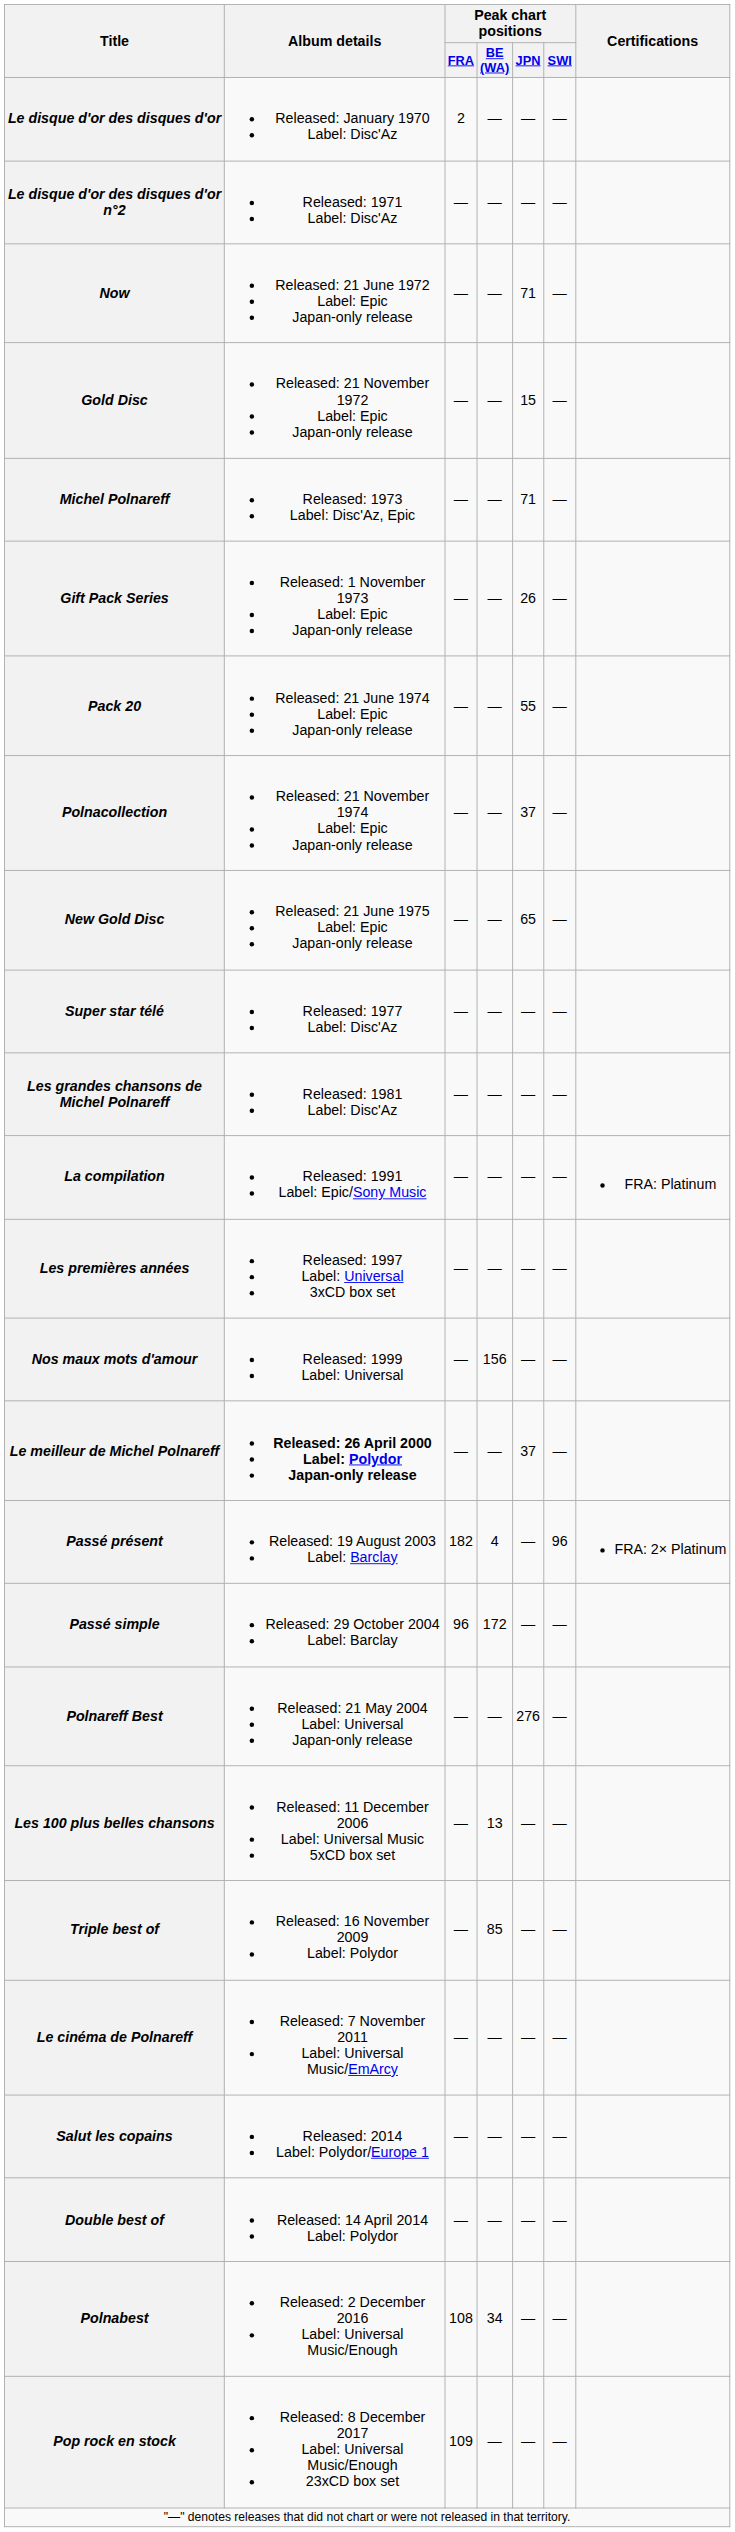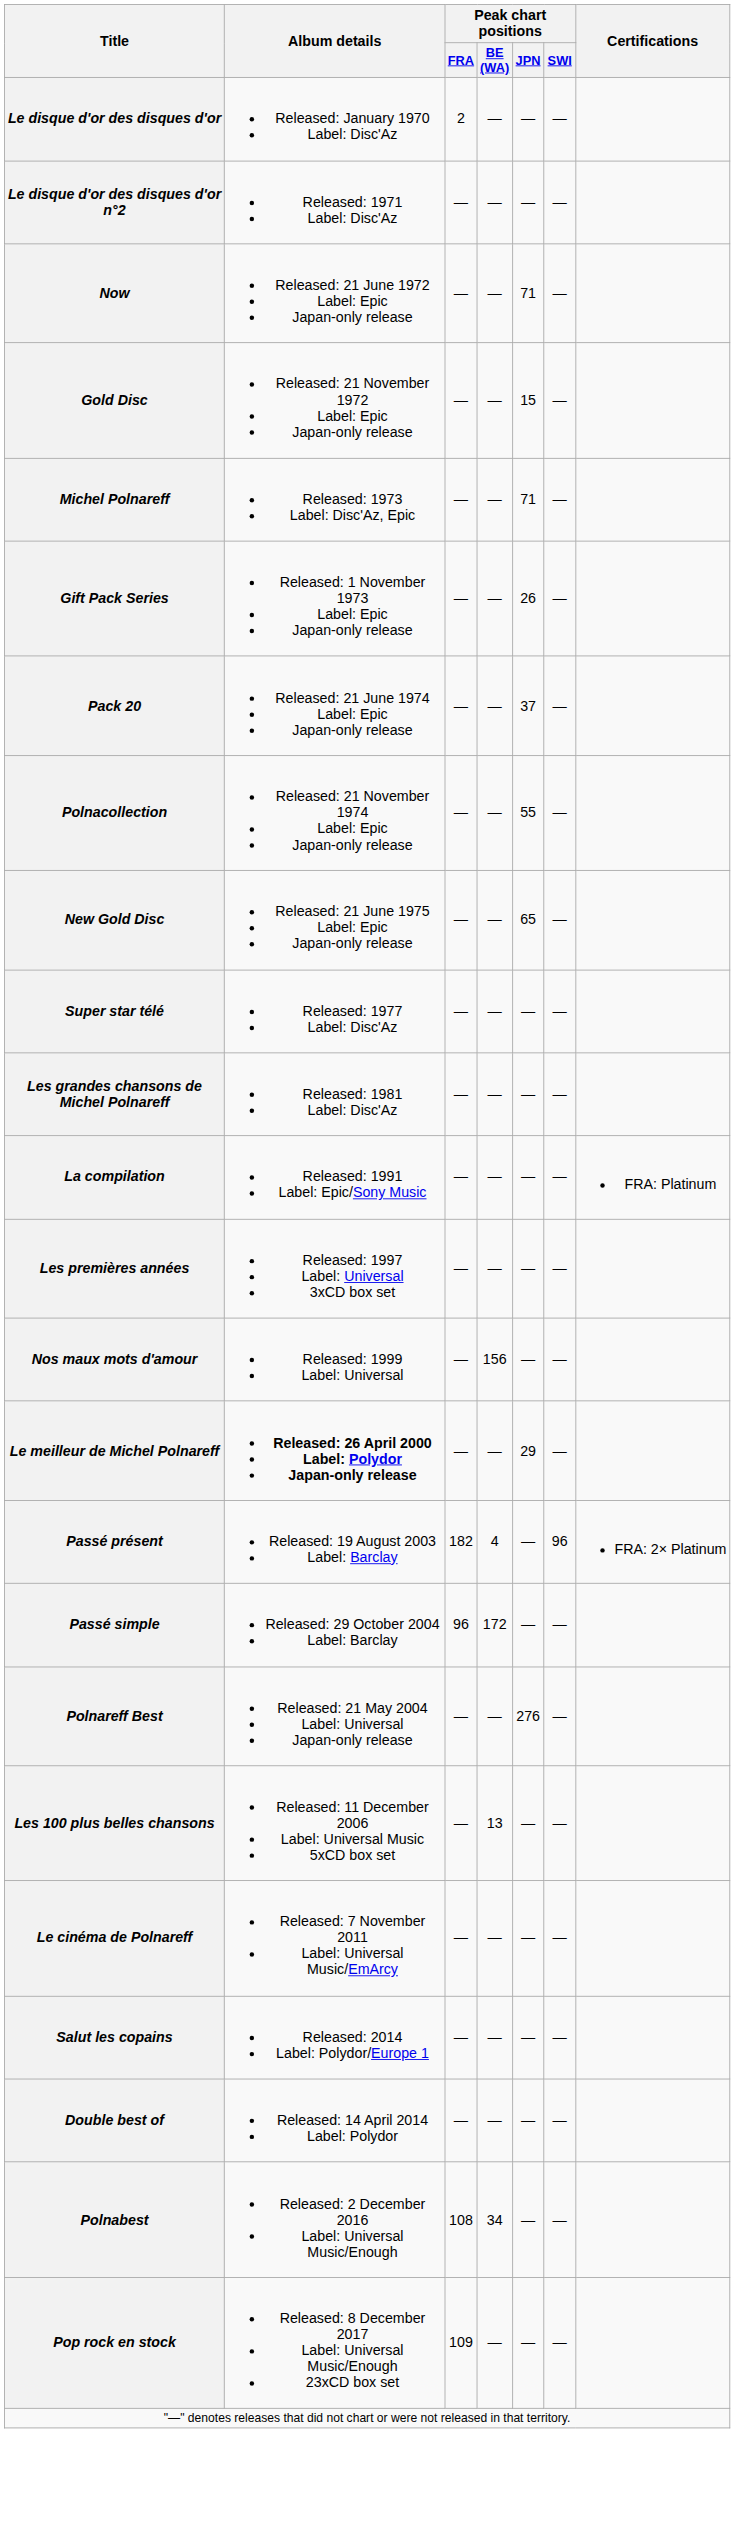Pack 20 | Peak chart positions / JPN: 55 -> 37
Polnacollection | Peak chart positions / JPN: 37 -> 55
Le meilleur de Michel Polnareff | Peak chart positions / JPN: 37 -> 29
- row: Triple best of | Released: 16 November 2009 Label: Polydor | — | 85 | — | —
